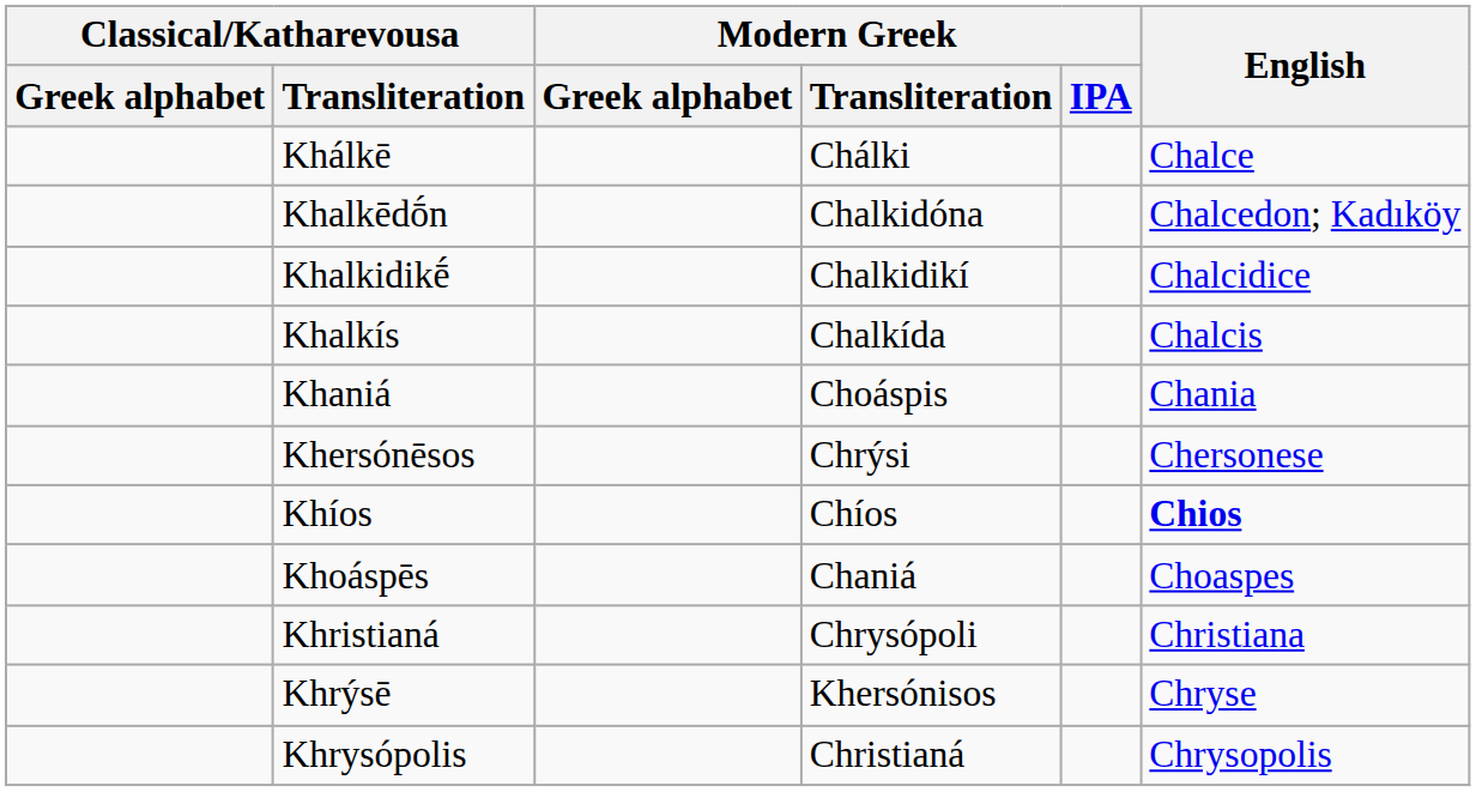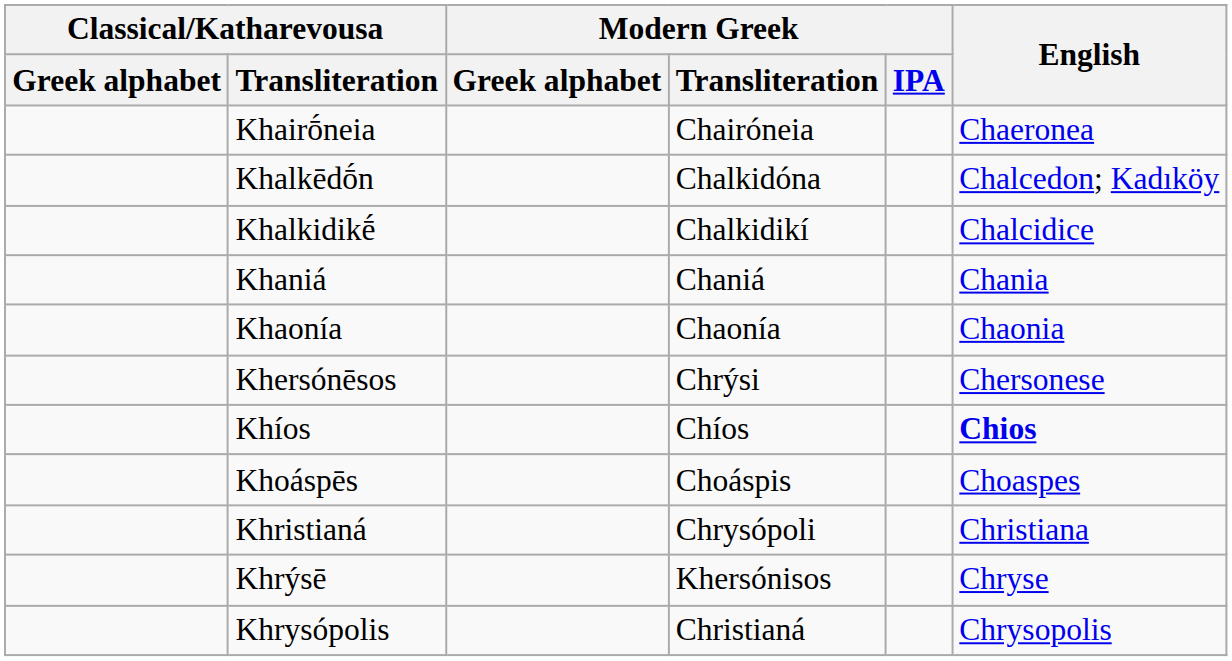+ row: Khairṓneia | Chairóneia | Chaeronea
- row: Khálkē | Chálki | Chalce
- row: Khalkís | Chalkída | Chalcis
Khaniá | Modern Greek / Transliteration: Choáspis -> Chaniá
+ row: Khaonía | Chaonía | Chaonia
Khoáspēs | Modern Greek / Transliteration: Chaniá -> Choáspis
